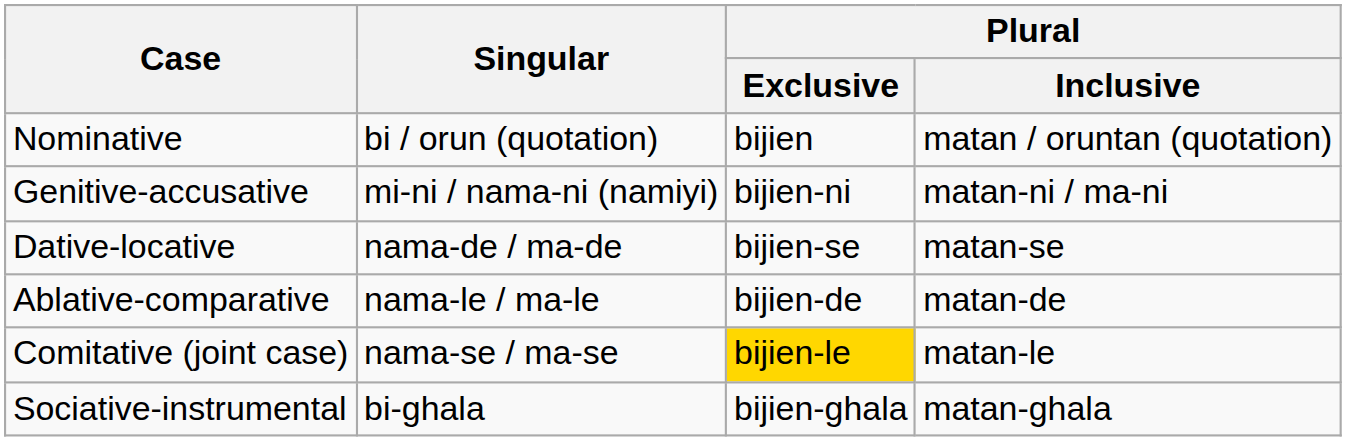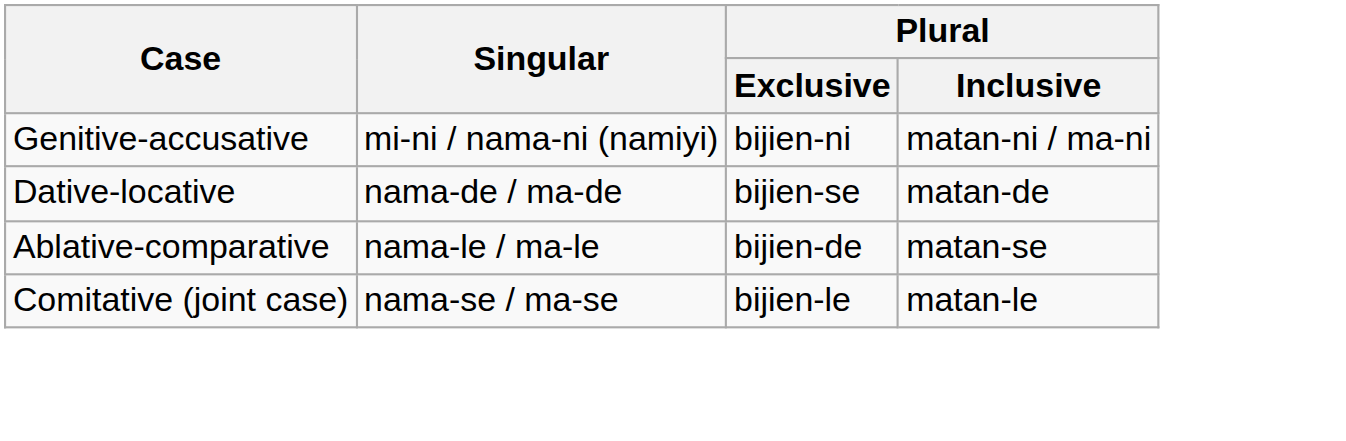- row: Nominative | bi / orun (quotation) | bijien | matan / oruntan (quotation)
Dative-locative | Plural / Inclusive: matan-se -> matan-de
Ablative-comparative | Plural / Inclusive: matan-de -> matan-se
Comitative (joint case) | Plural / Exclusive: gold background -> no background
- row: Sociative-instrumental | bi-ghala | bijien-ghala | matan-ghala
